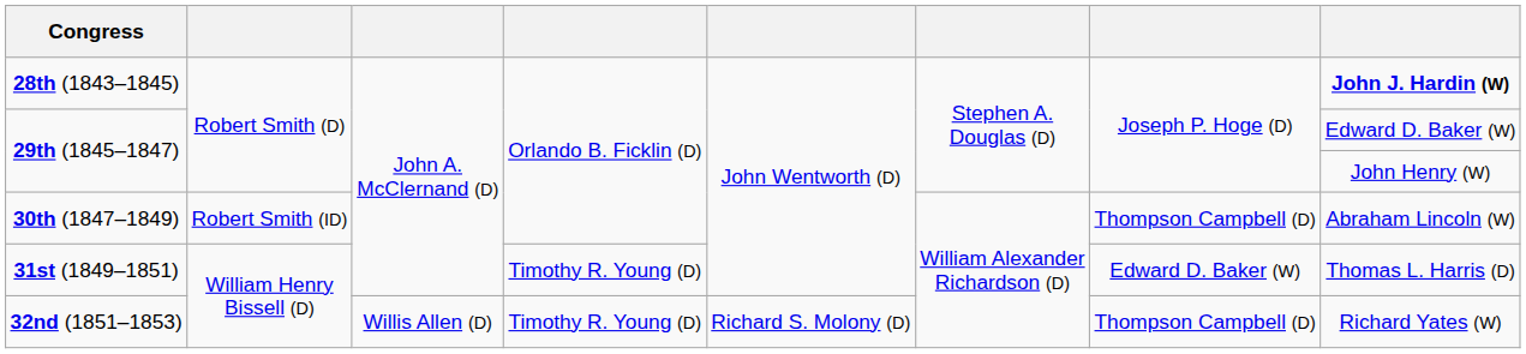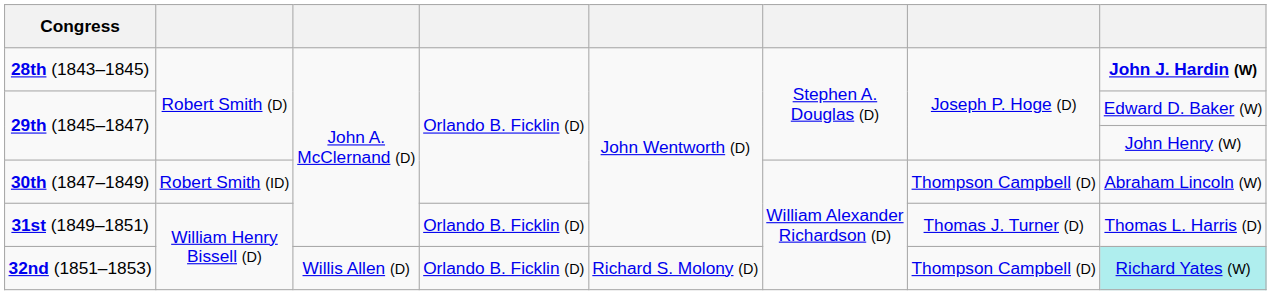31st (1849–1851) | column 4: Timothy R. Young (D) -> Orlando B. Ficklin (D)
31st (1849–1851) | column 7: Edward D. Baker (W) -> Thomas J. Turner (D)
32nd (1851–1853) | column 4: Timothy R. Young (D) -> Orlando B. Ficklin (D)
32nd (1851–1853) | column 8: no background -> paleturquoise background
